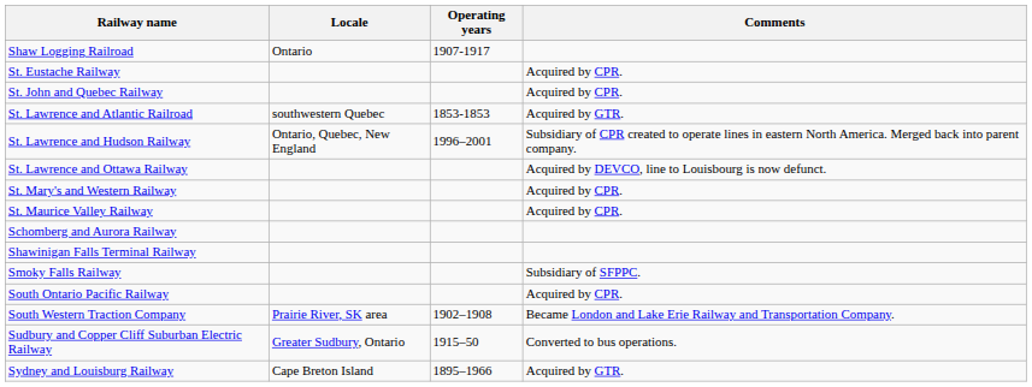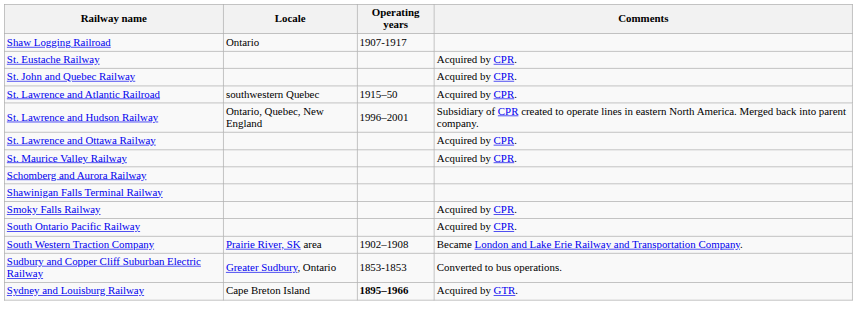St. Lawrence and Atlantic Railroad | Operating years: 1853-1853 -> 1915–50
St. Lawrence and Atlantic Railroad | Comments: Acquired by GTR. -> Acquired by CPR.
St. Lawrence and Ottawa Railway | Comments: Acquired by DEVCO, line to Louisbourg is now defunct. -> Acquired by CPR.
- row: St. Mary's and Western Railway | Acquired by CPR.
Smoky Falls Railway | Comments: Subsidiary of SFPPC. -> Acquired by CPR.
Sudbury and Copper Cliff Suburban Electric Railway | Operating years: 1915–50 -> 1853-1853
Sydney and Louisburg Railway | Operating years: normal -> bold
